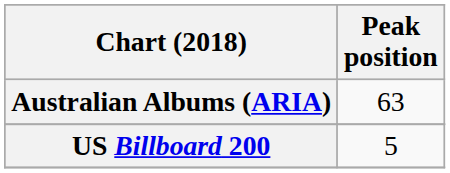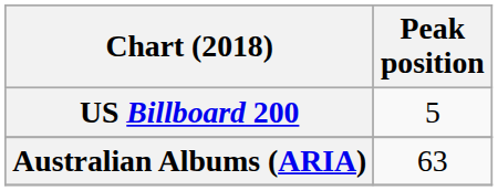rows swapped: Australian Albums (ARIA) <-> US Billboard 200
